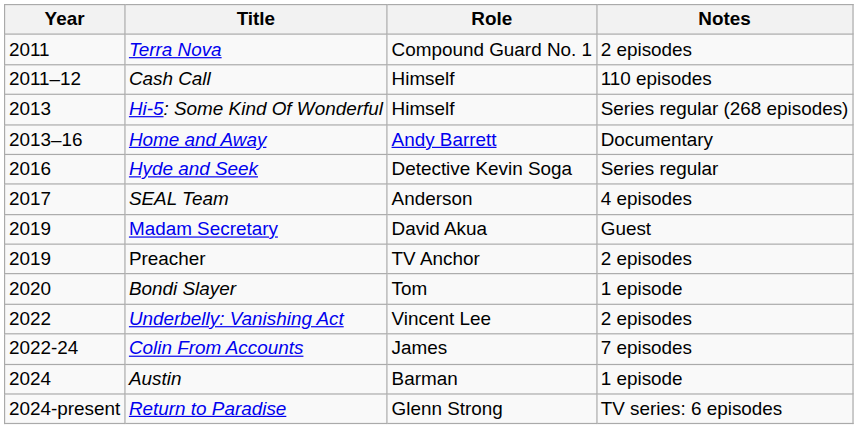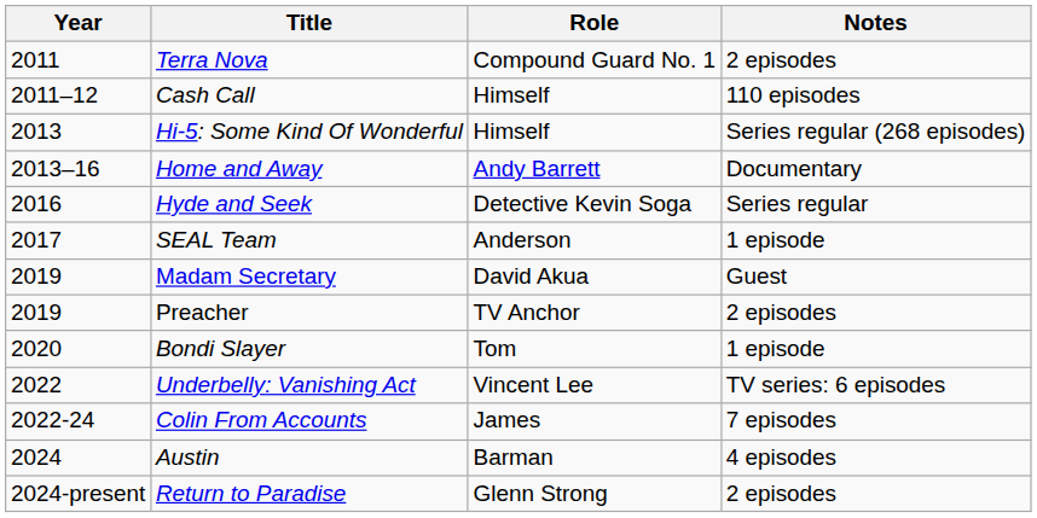SEAL Team | Notes: 4 episodes -> 1 episode
Underbelly: Vanishing Act | Notes: 2 episodes -> TV series: 6 episodes
Austin | Notes: 1 episode -> 4 episodes
Return to Paradise | Notes: TV series: 6 episodes -> 2 episodes
